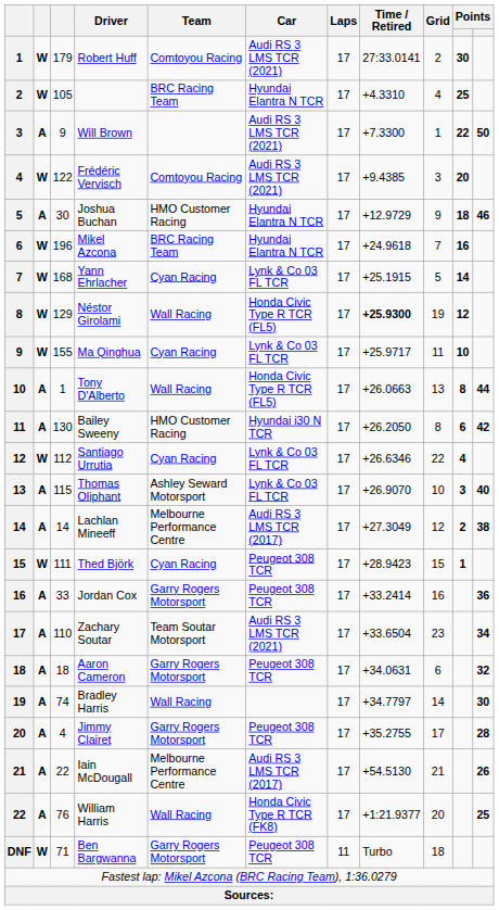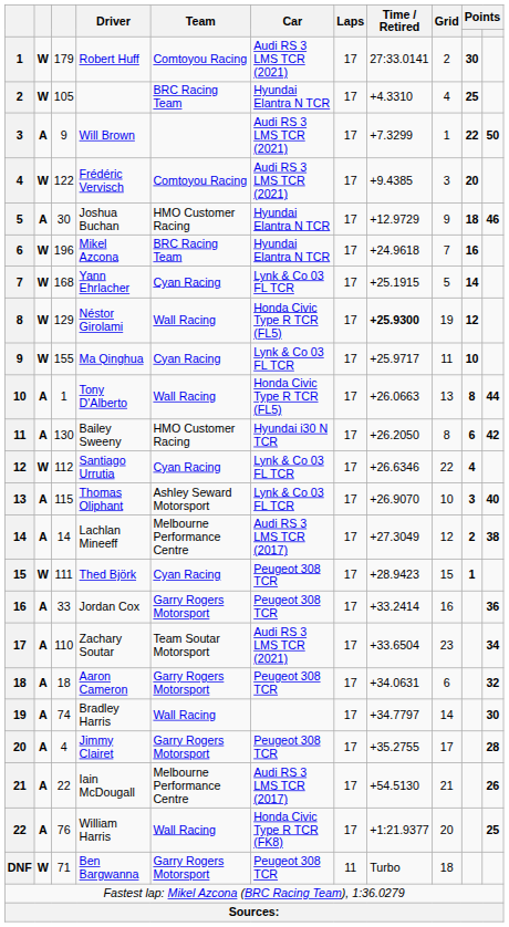Will Brown | Time / Retired: +7.3300 -> +7.3299
